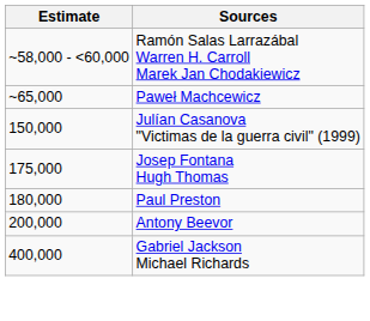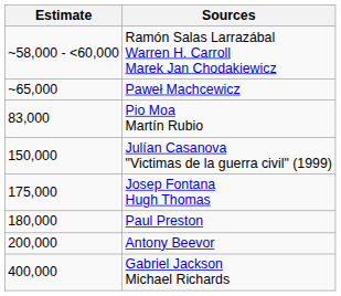+ row: 83,000 | Pio Moa Martín Rubio
